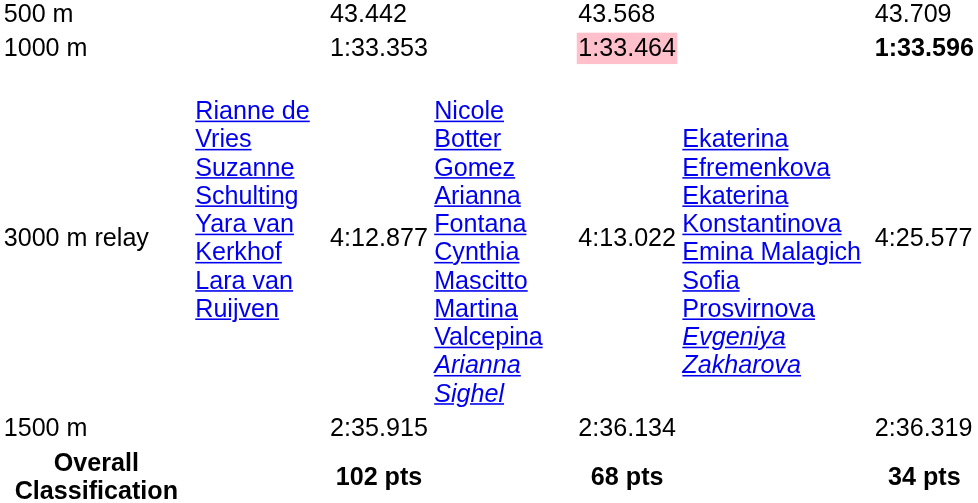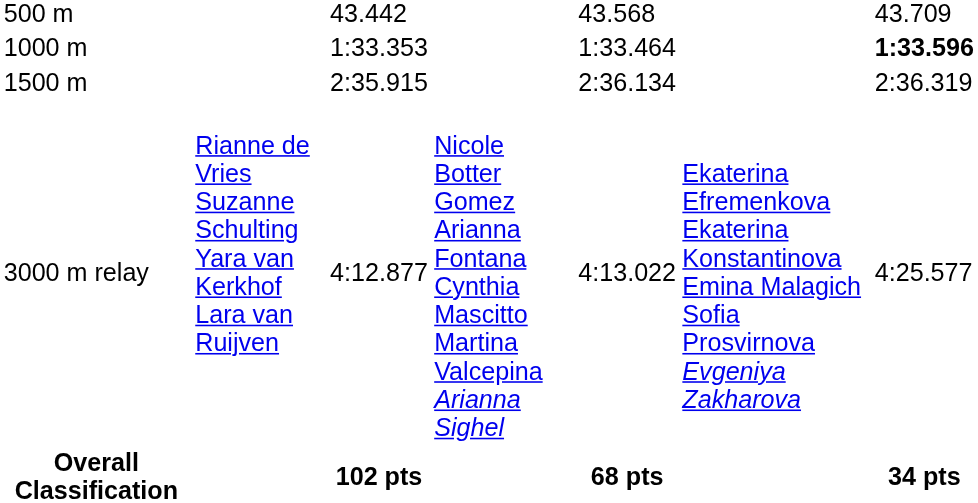1000 m | column 5: pink background -> no background
rows swapped: 1500 m <-> 3000 m relay
